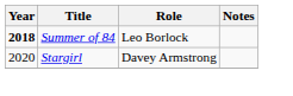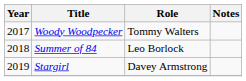+ row: 2017 | Woody Woodpecker | Tommy Walters
Summer of 84 | Year: bold -> normal
Stargirl | Year: 2020 -> 2019
